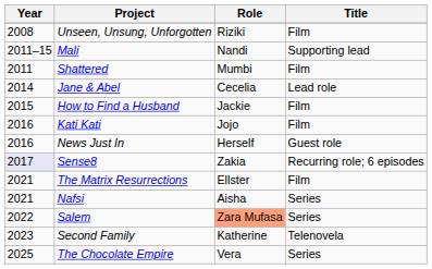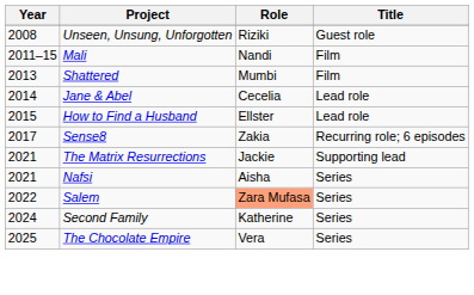Unseen, Unsung, Unforgotten | Title: Film -> Guest role
Mali | Title: Supporting lead -> Film
Shattered | Year: 2011 -> 2013
How to Find a Husband | Role: Jackie -> Ellster
How to Find a Husband | Title: Film -> Lead role
- row: 2016 | Kati Kati | Jojo | Film
- row: 2016 | News Just In | Herself | Guest role
Sense8 | Year: lavender background -> no background
The Matrix Resurrections | Role: Ellster -> Jackie
The Matrix Resurrections | Title: Film -> Supporting lead
Second Family | Year: 2023 -> 2024
Second Family | Title: Telenovela -> Series
